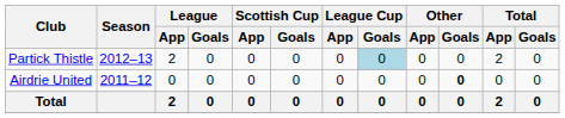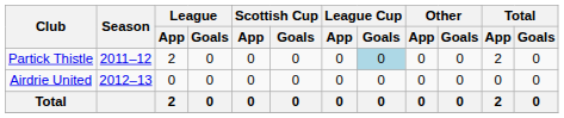Partick Thistle | Season: 2012–13 -> 2011–12
Airdrie United | Season: 2011–12 -> 2012–13
Airdrie United | Other / Goals: bold -> normal
